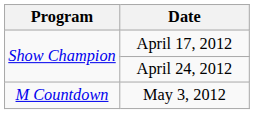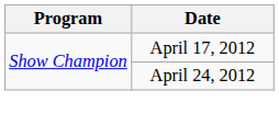- row: M Countdown | May 3, 2012
